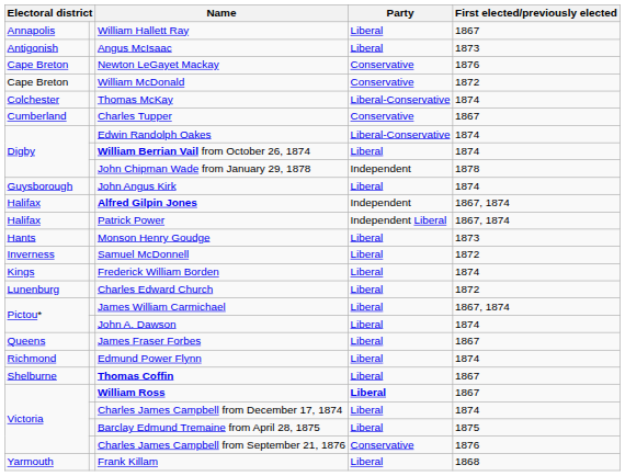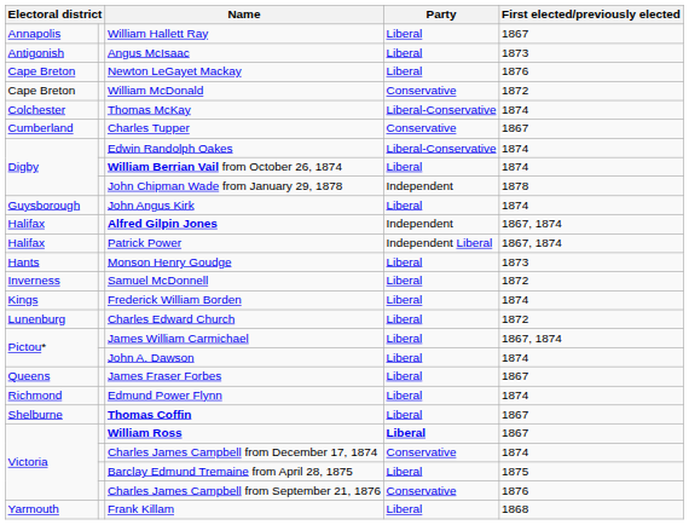Newton LeGayet Mackay | Party: Conservative -> Liberal
Charles James Campbell from December 17, 1874 | Party: Liberal -> Conservative
